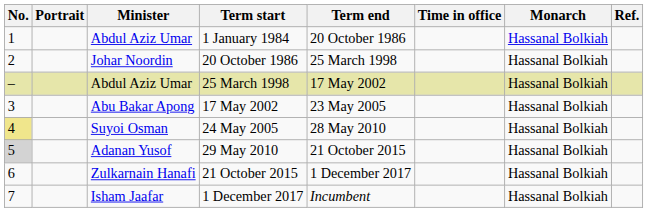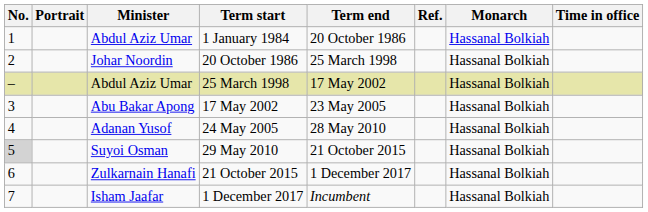columns swapped: Time in office <-> Ref.
24 May 2005 | No.: khaki background -> no background
24 May 2005 | Minister: Suyoi Osman -> Adanan Yusof
29 May 2010 | Minister: Adanan Yusof -> Suyoi Osman
